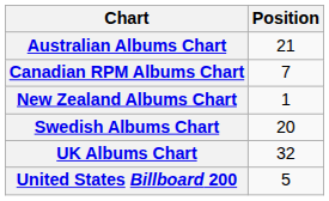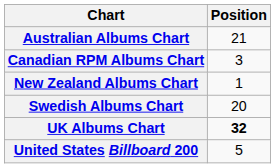Canadian RPM Albums Chart | Position: 7 -> 3
UK Albums Chart | Position: normal -> bold
